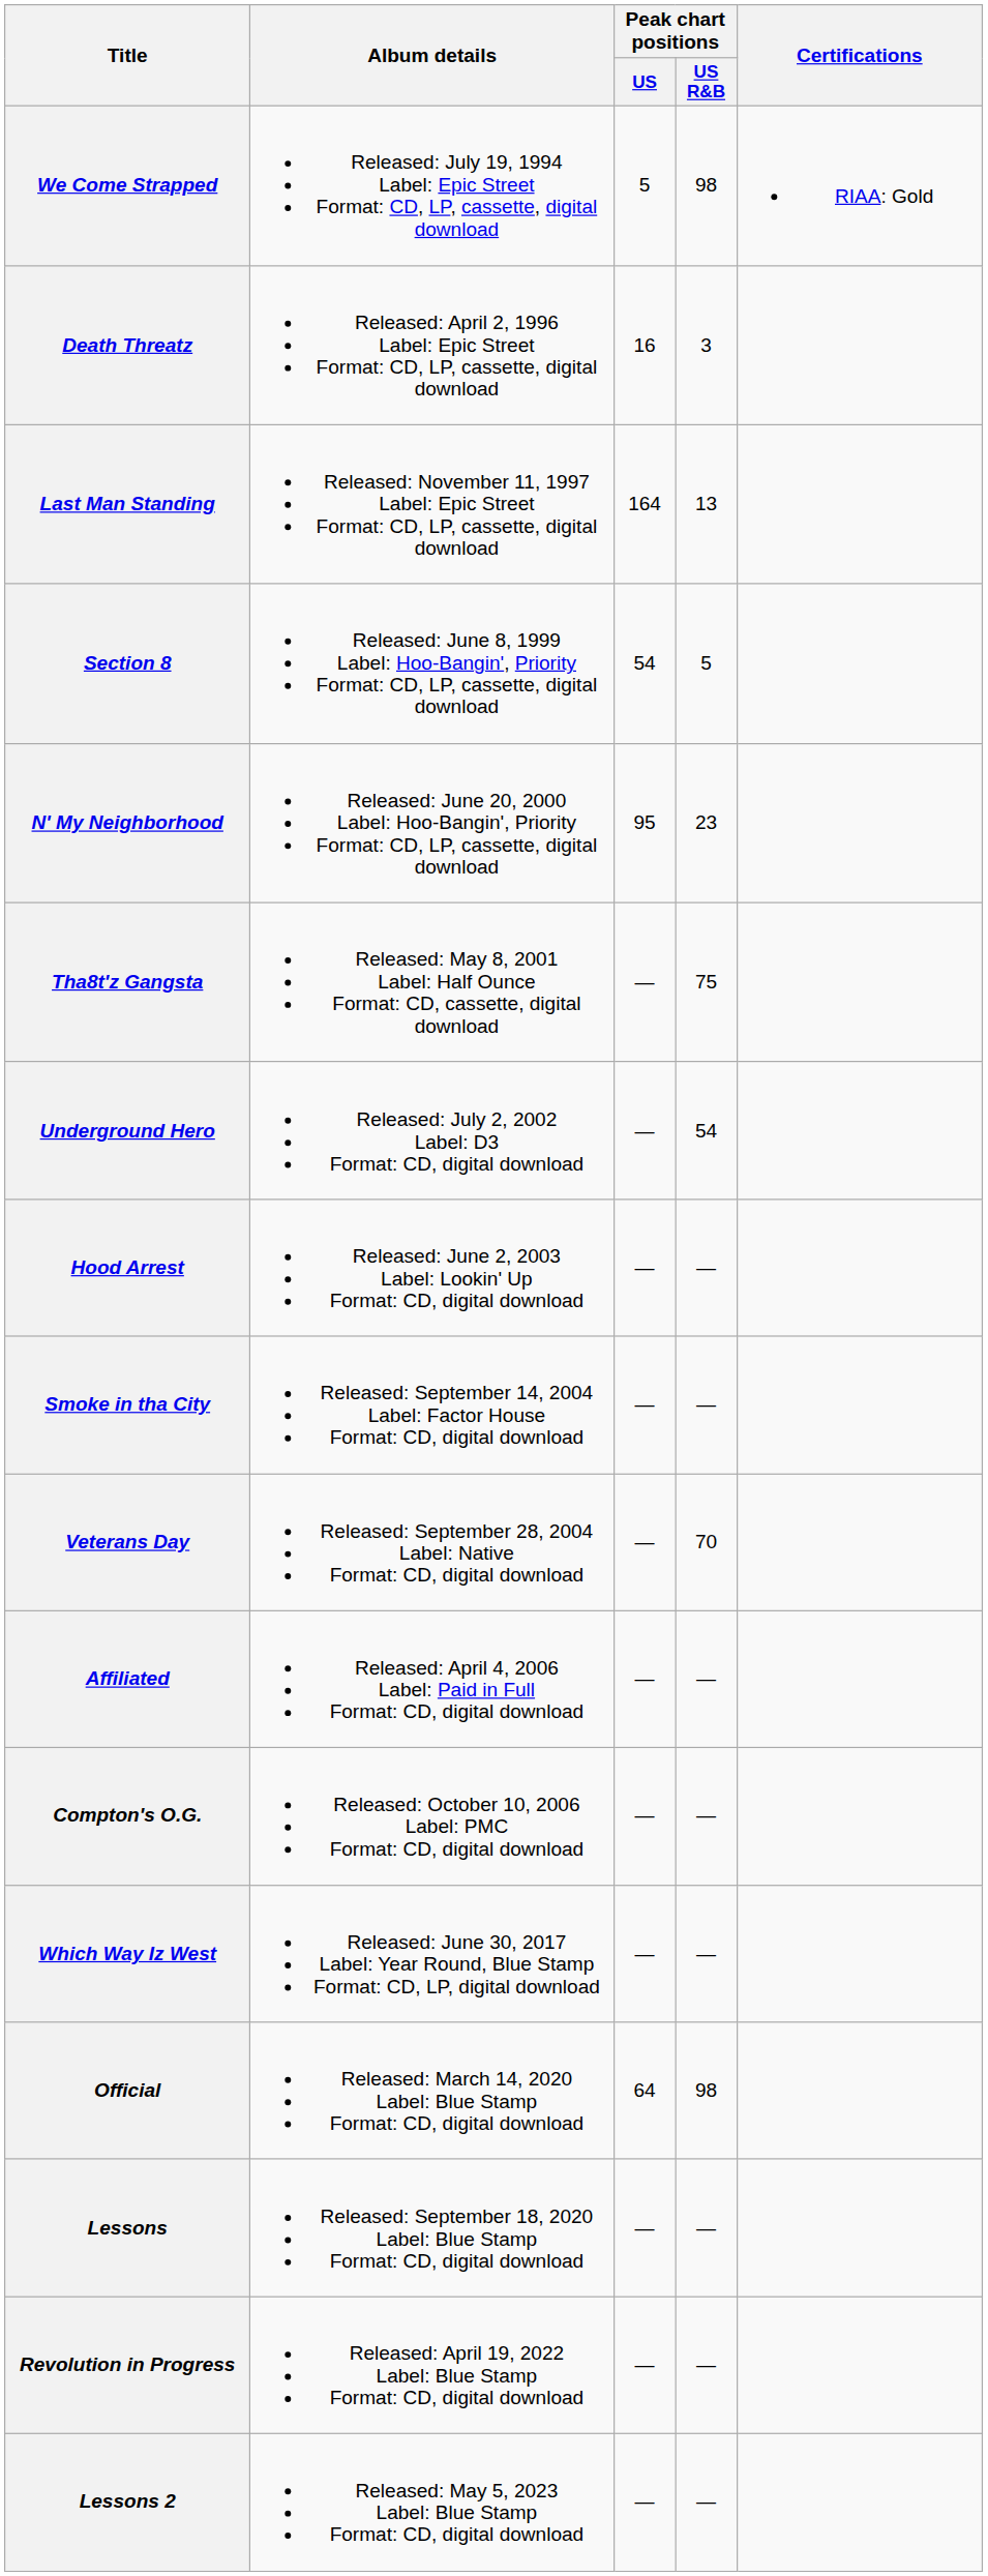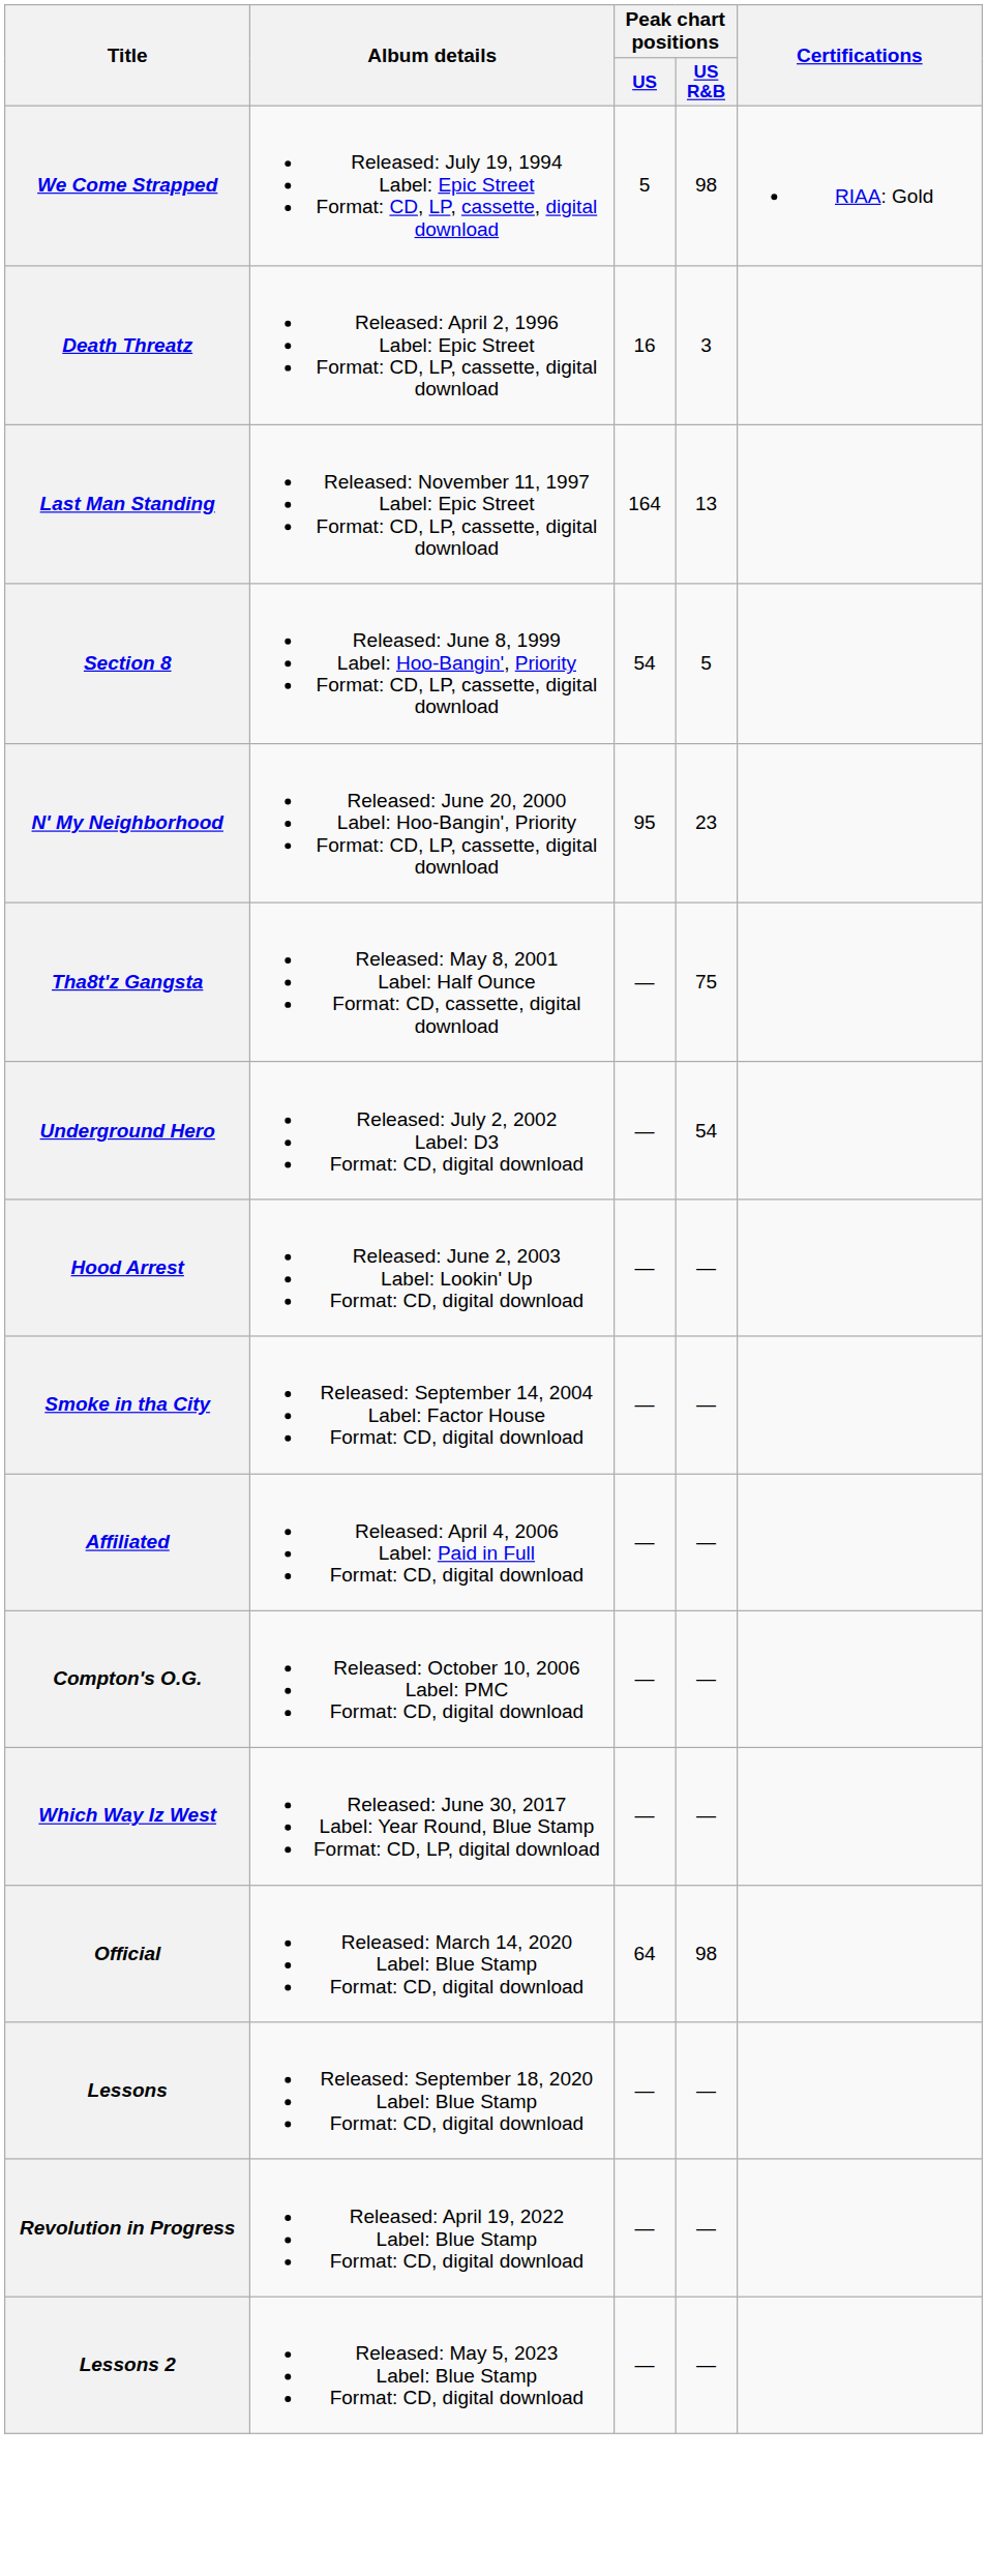- row: Veterans Day | Released: September 28, 2004 Label: Native Format: CD, digital download | — | 70
